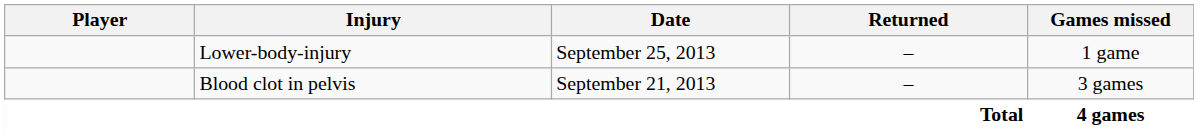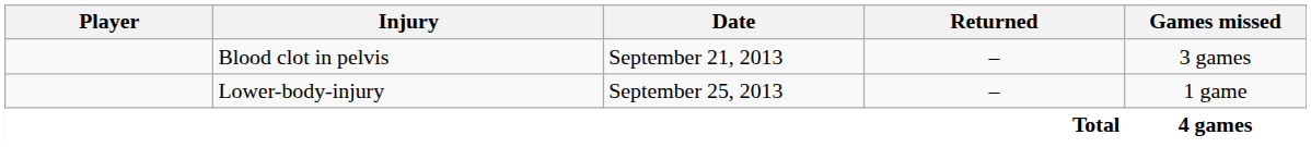rows swapped: Blood clot in pelvis <-> Lower-body-injury
